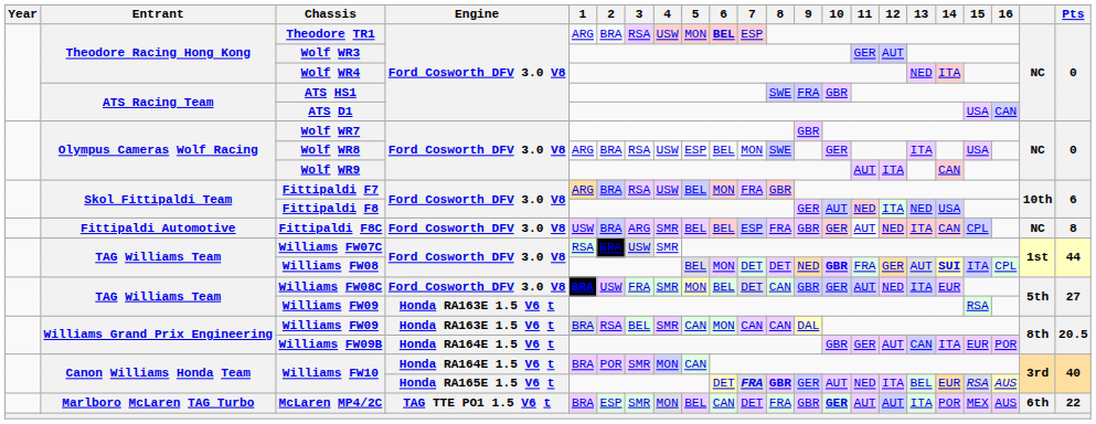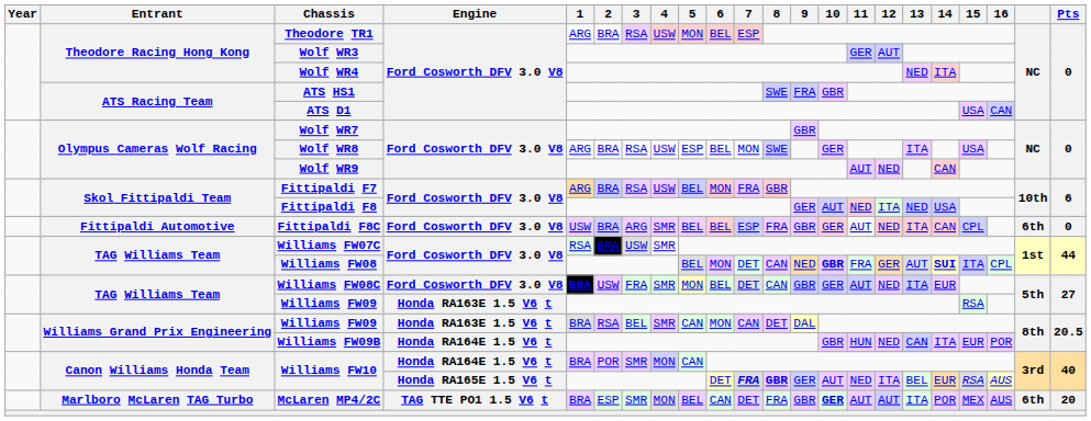Theodore TR1 | 6: bold -> normal
Wolf WR9 | 12: ITA -> NED
Fittipaldi F8C | column 21: NC -> 6th
Fittipaldi F8C | Pts: 8 -> 0
Williams FW08 | 8: DET -> CAN
Williams Grand Prix Engineering / Williams FW09 | 8: CAN -> DET
Williams FW09B | 11: GER -> HUN
Williams FW09B | 12: AUT -> NED
McLaren MP4/2C | Pts: 22 -> 20
